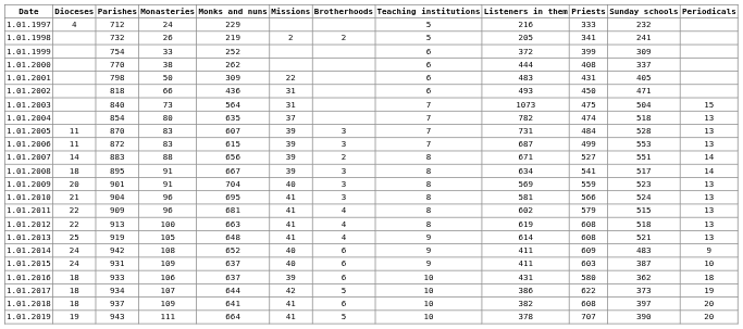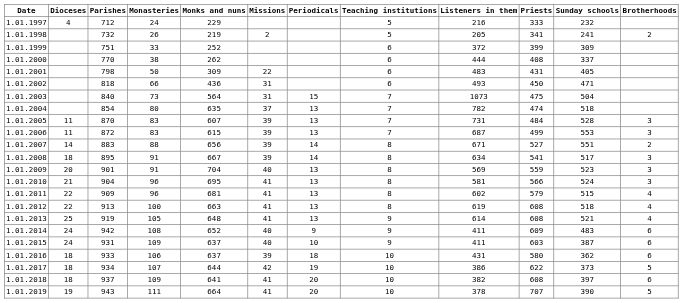columns swapped: Brotherhoods <-> Periodicals
1.01.1999 | Parishes: 754 -> 751
